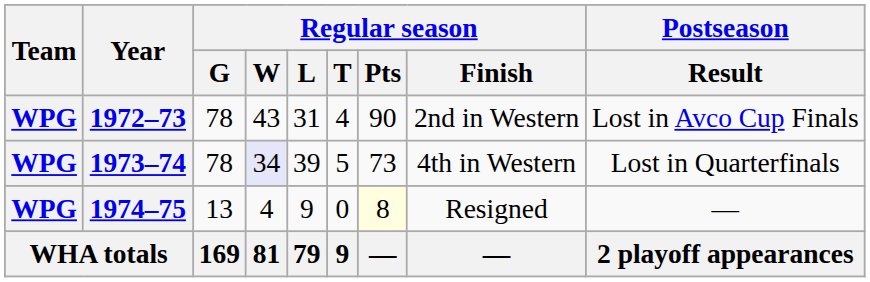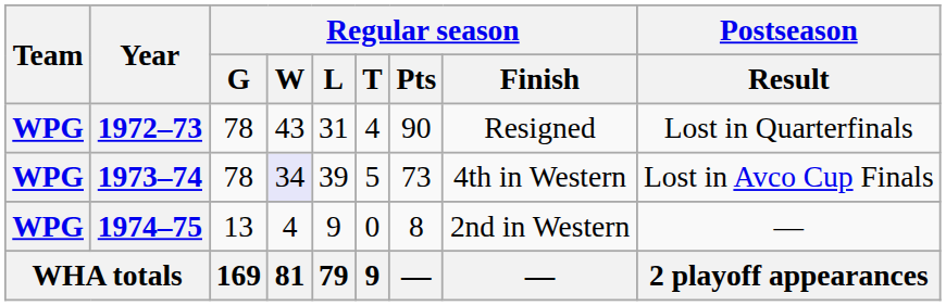1972–73 | Regular season / Finish: 2nd in Western -> Resigned
1972–73 | Postseason / Result: Lost in Avco Cup Finals -> Lost in Quarterfinals
1973–74 | Postseason / Result: Lost in Quarterfinals -> Lost in Avco Cup Finals
1974–75 | Regular season / Pts: lightyellow background -> no background
1974–75 | Regular season / Finish: Resigned -> 2nd in Western
